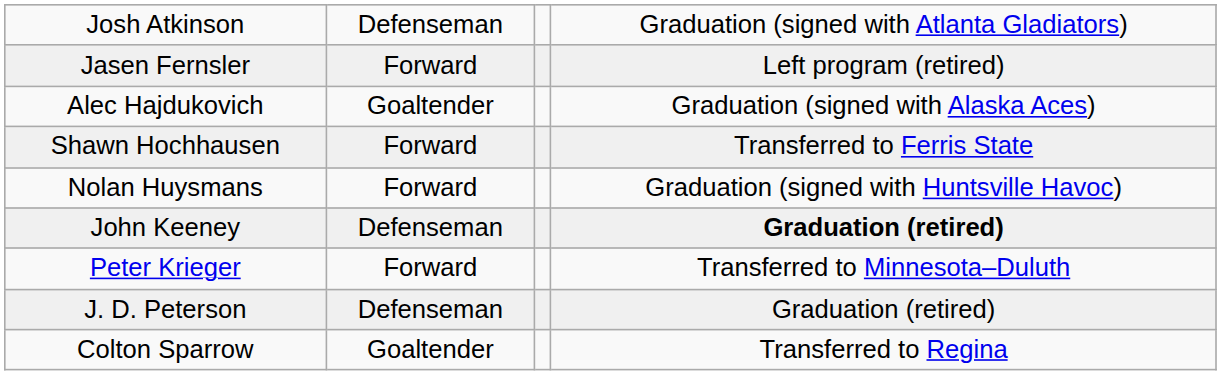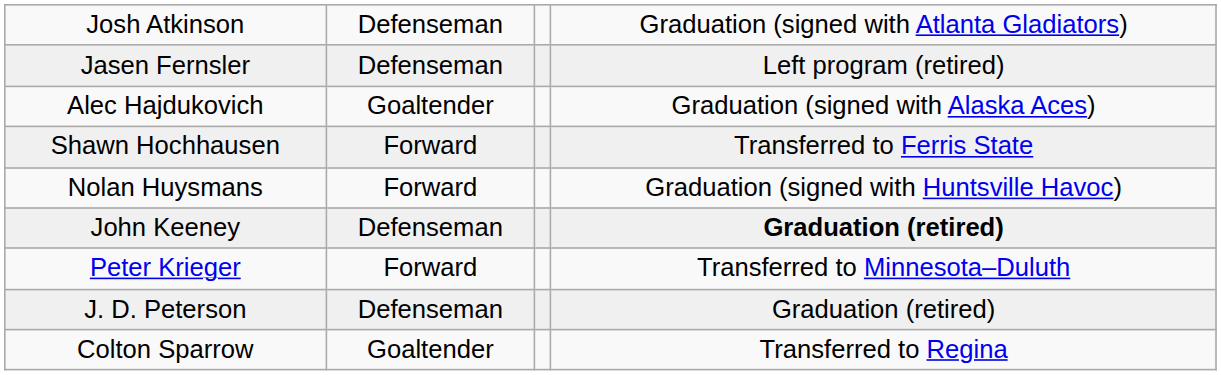Jasen Fernsler | column 2: Forward -> Defenseman
